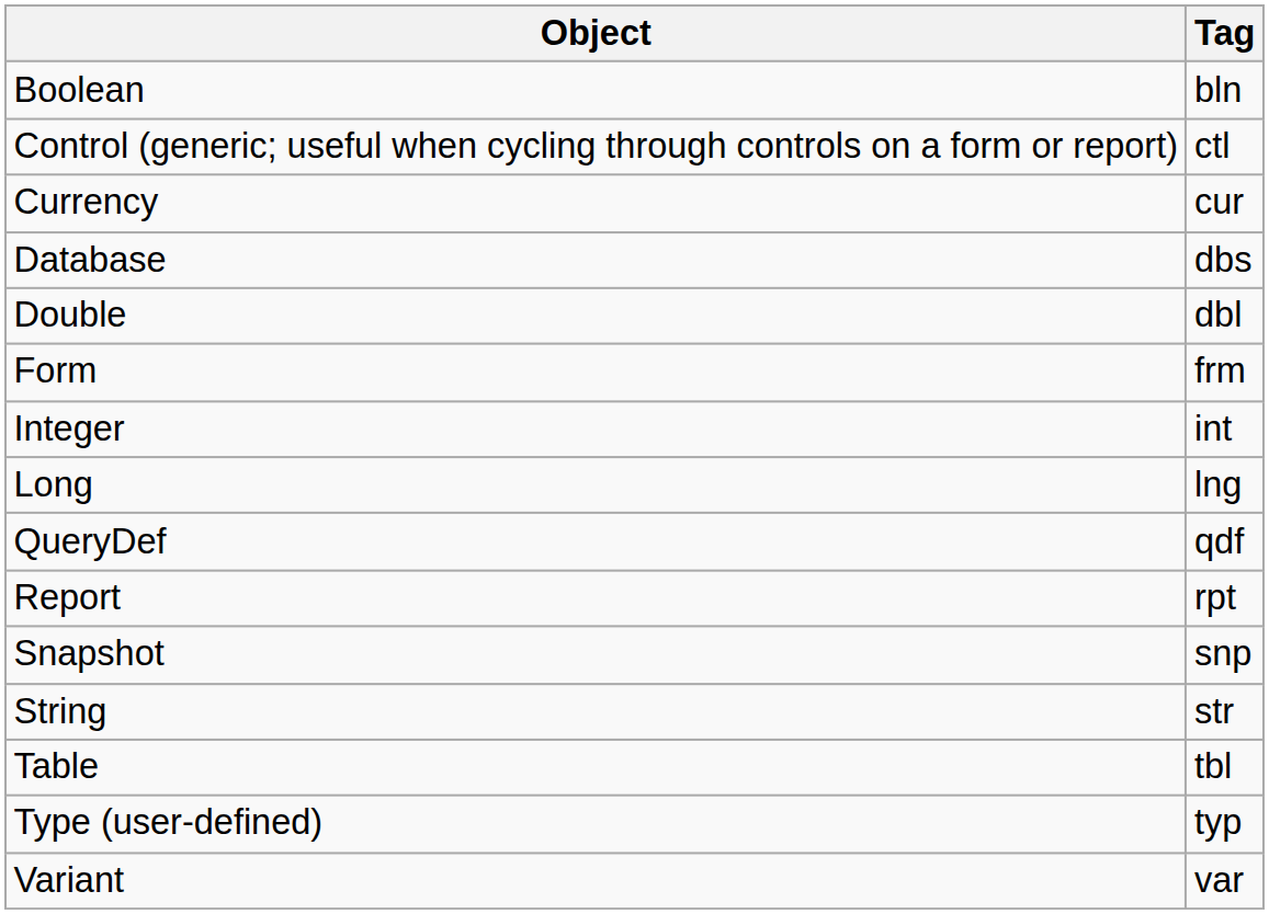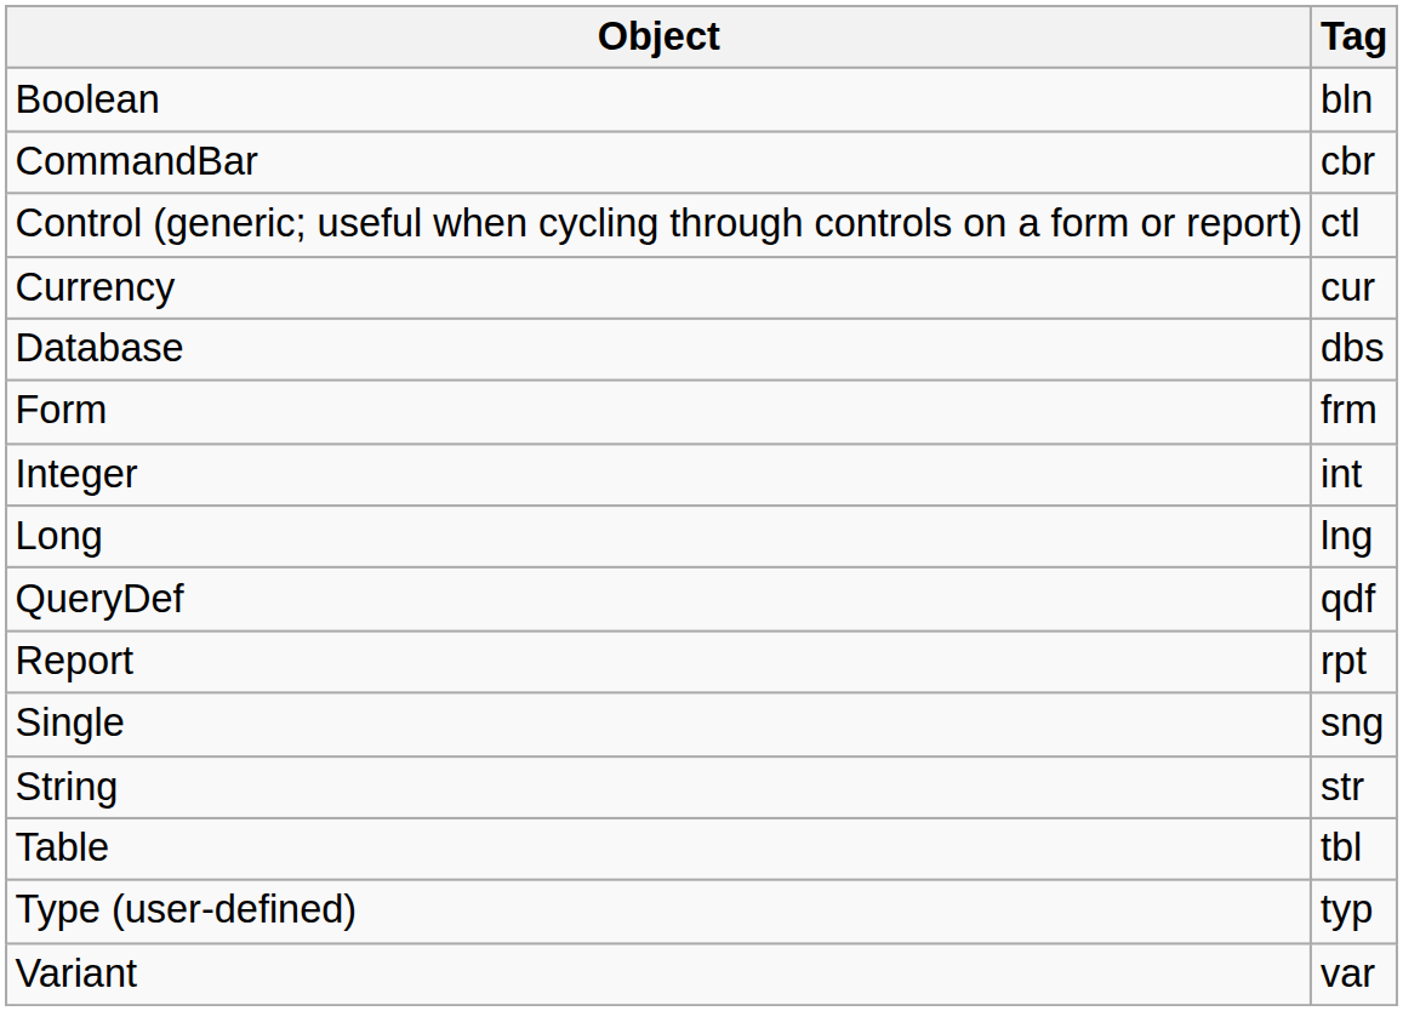+ row: CommandBar | cbr
- row: Double | dbl
+ row: Single | sng
- row: Snapshot | snp
